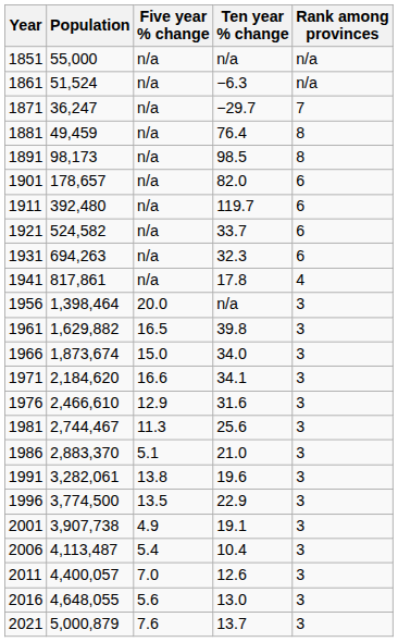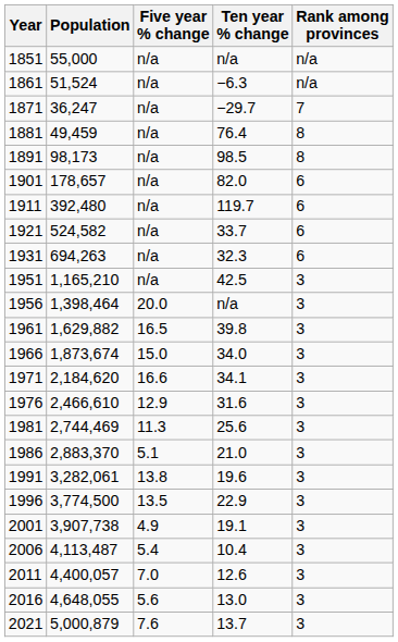- row: 1941 | 817,861 | n/a | 17.8 | 4
+ row: 1951 | 1,165,210 | n/a | 42.5 | 3
1981 | Population: 2,744,467 -> 2,744,469
